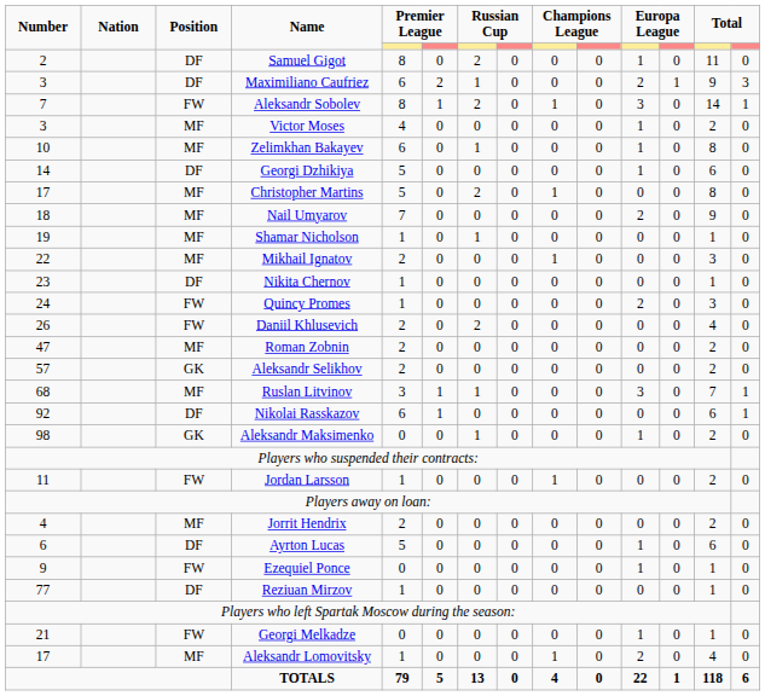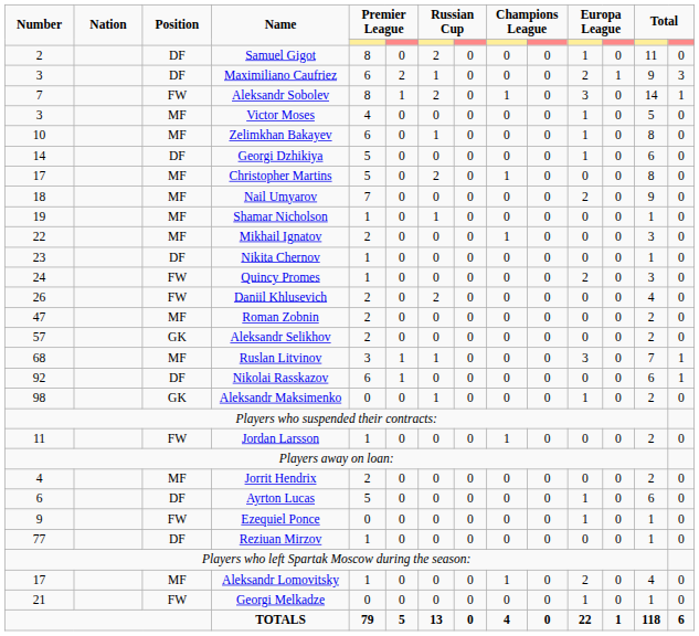Victor Moses | column 13: 2 -> 5
rows swapped: Aleksandr Lomovitsky <-> Georgi Melkadze
